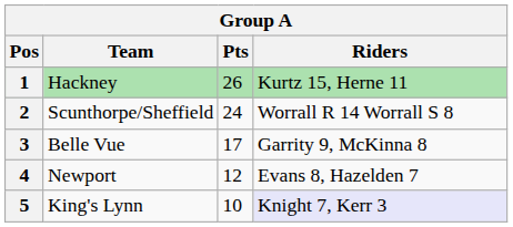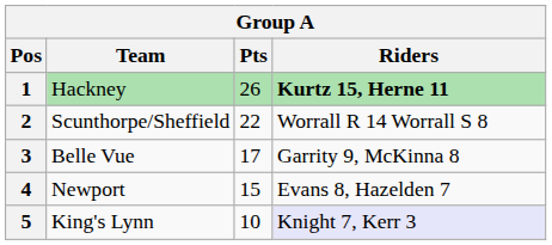1 | Riders: normal -> bold
2 | Pts: 24 -> 22
4 | Pts: 12 -> 15
